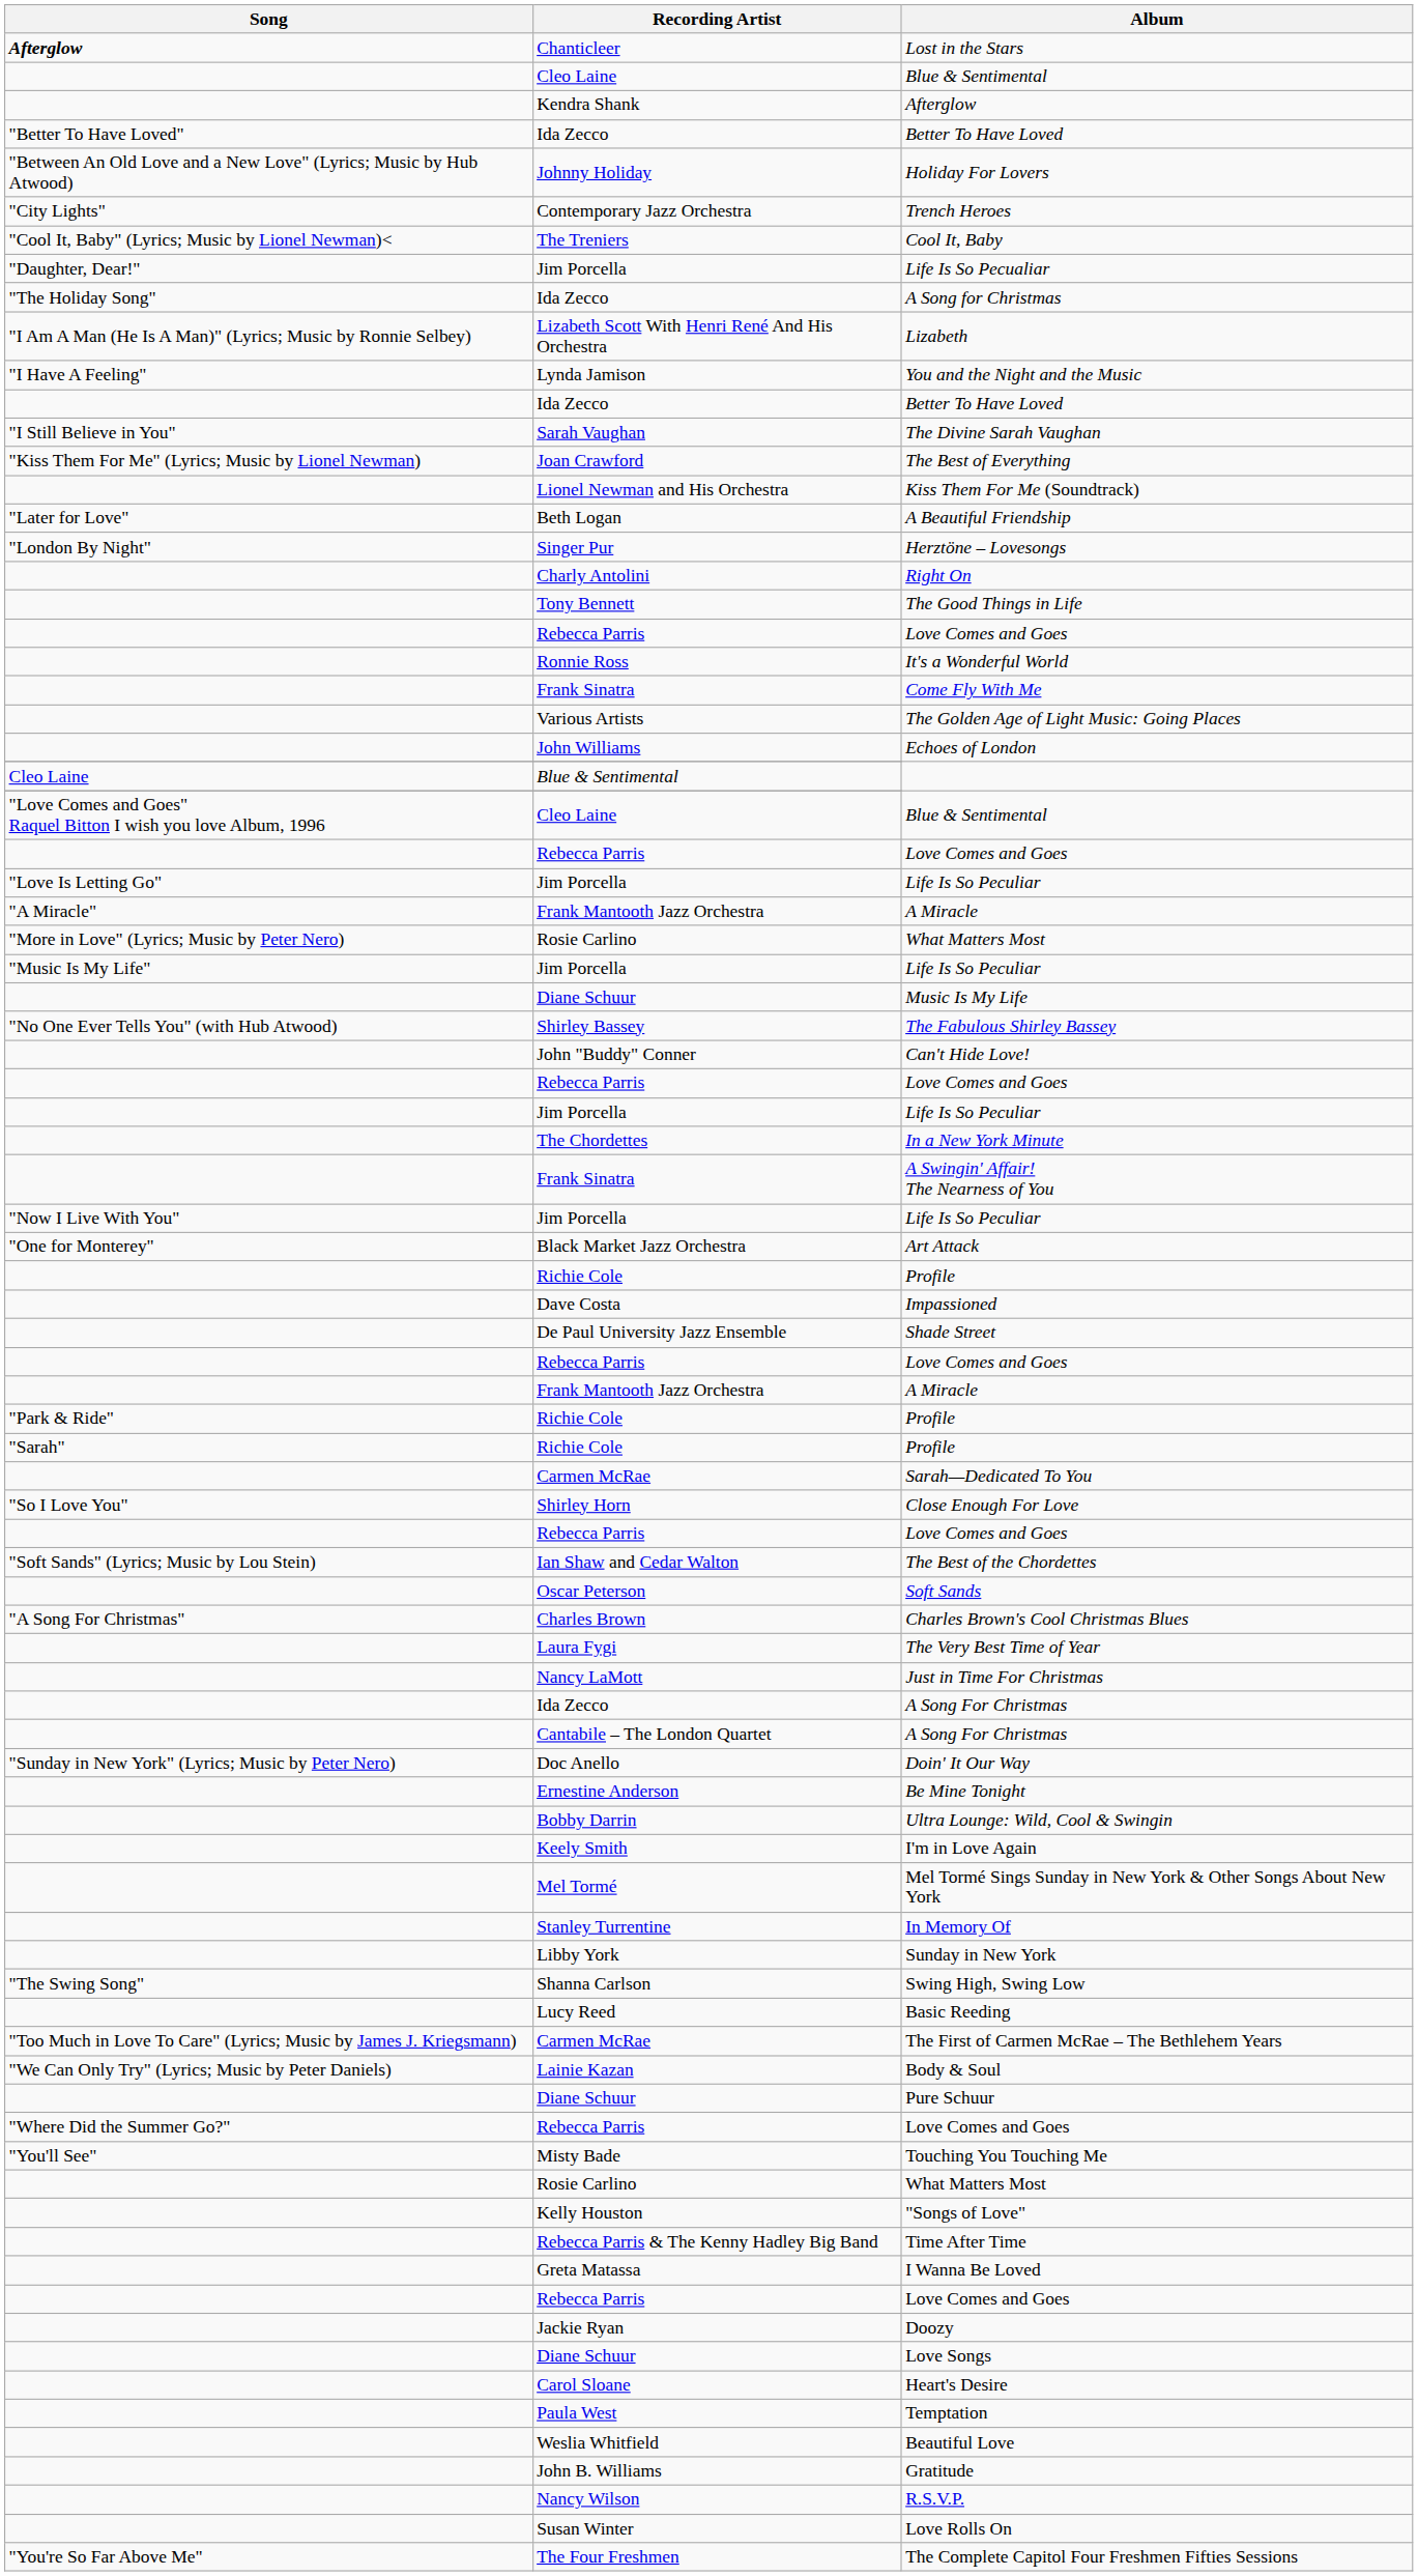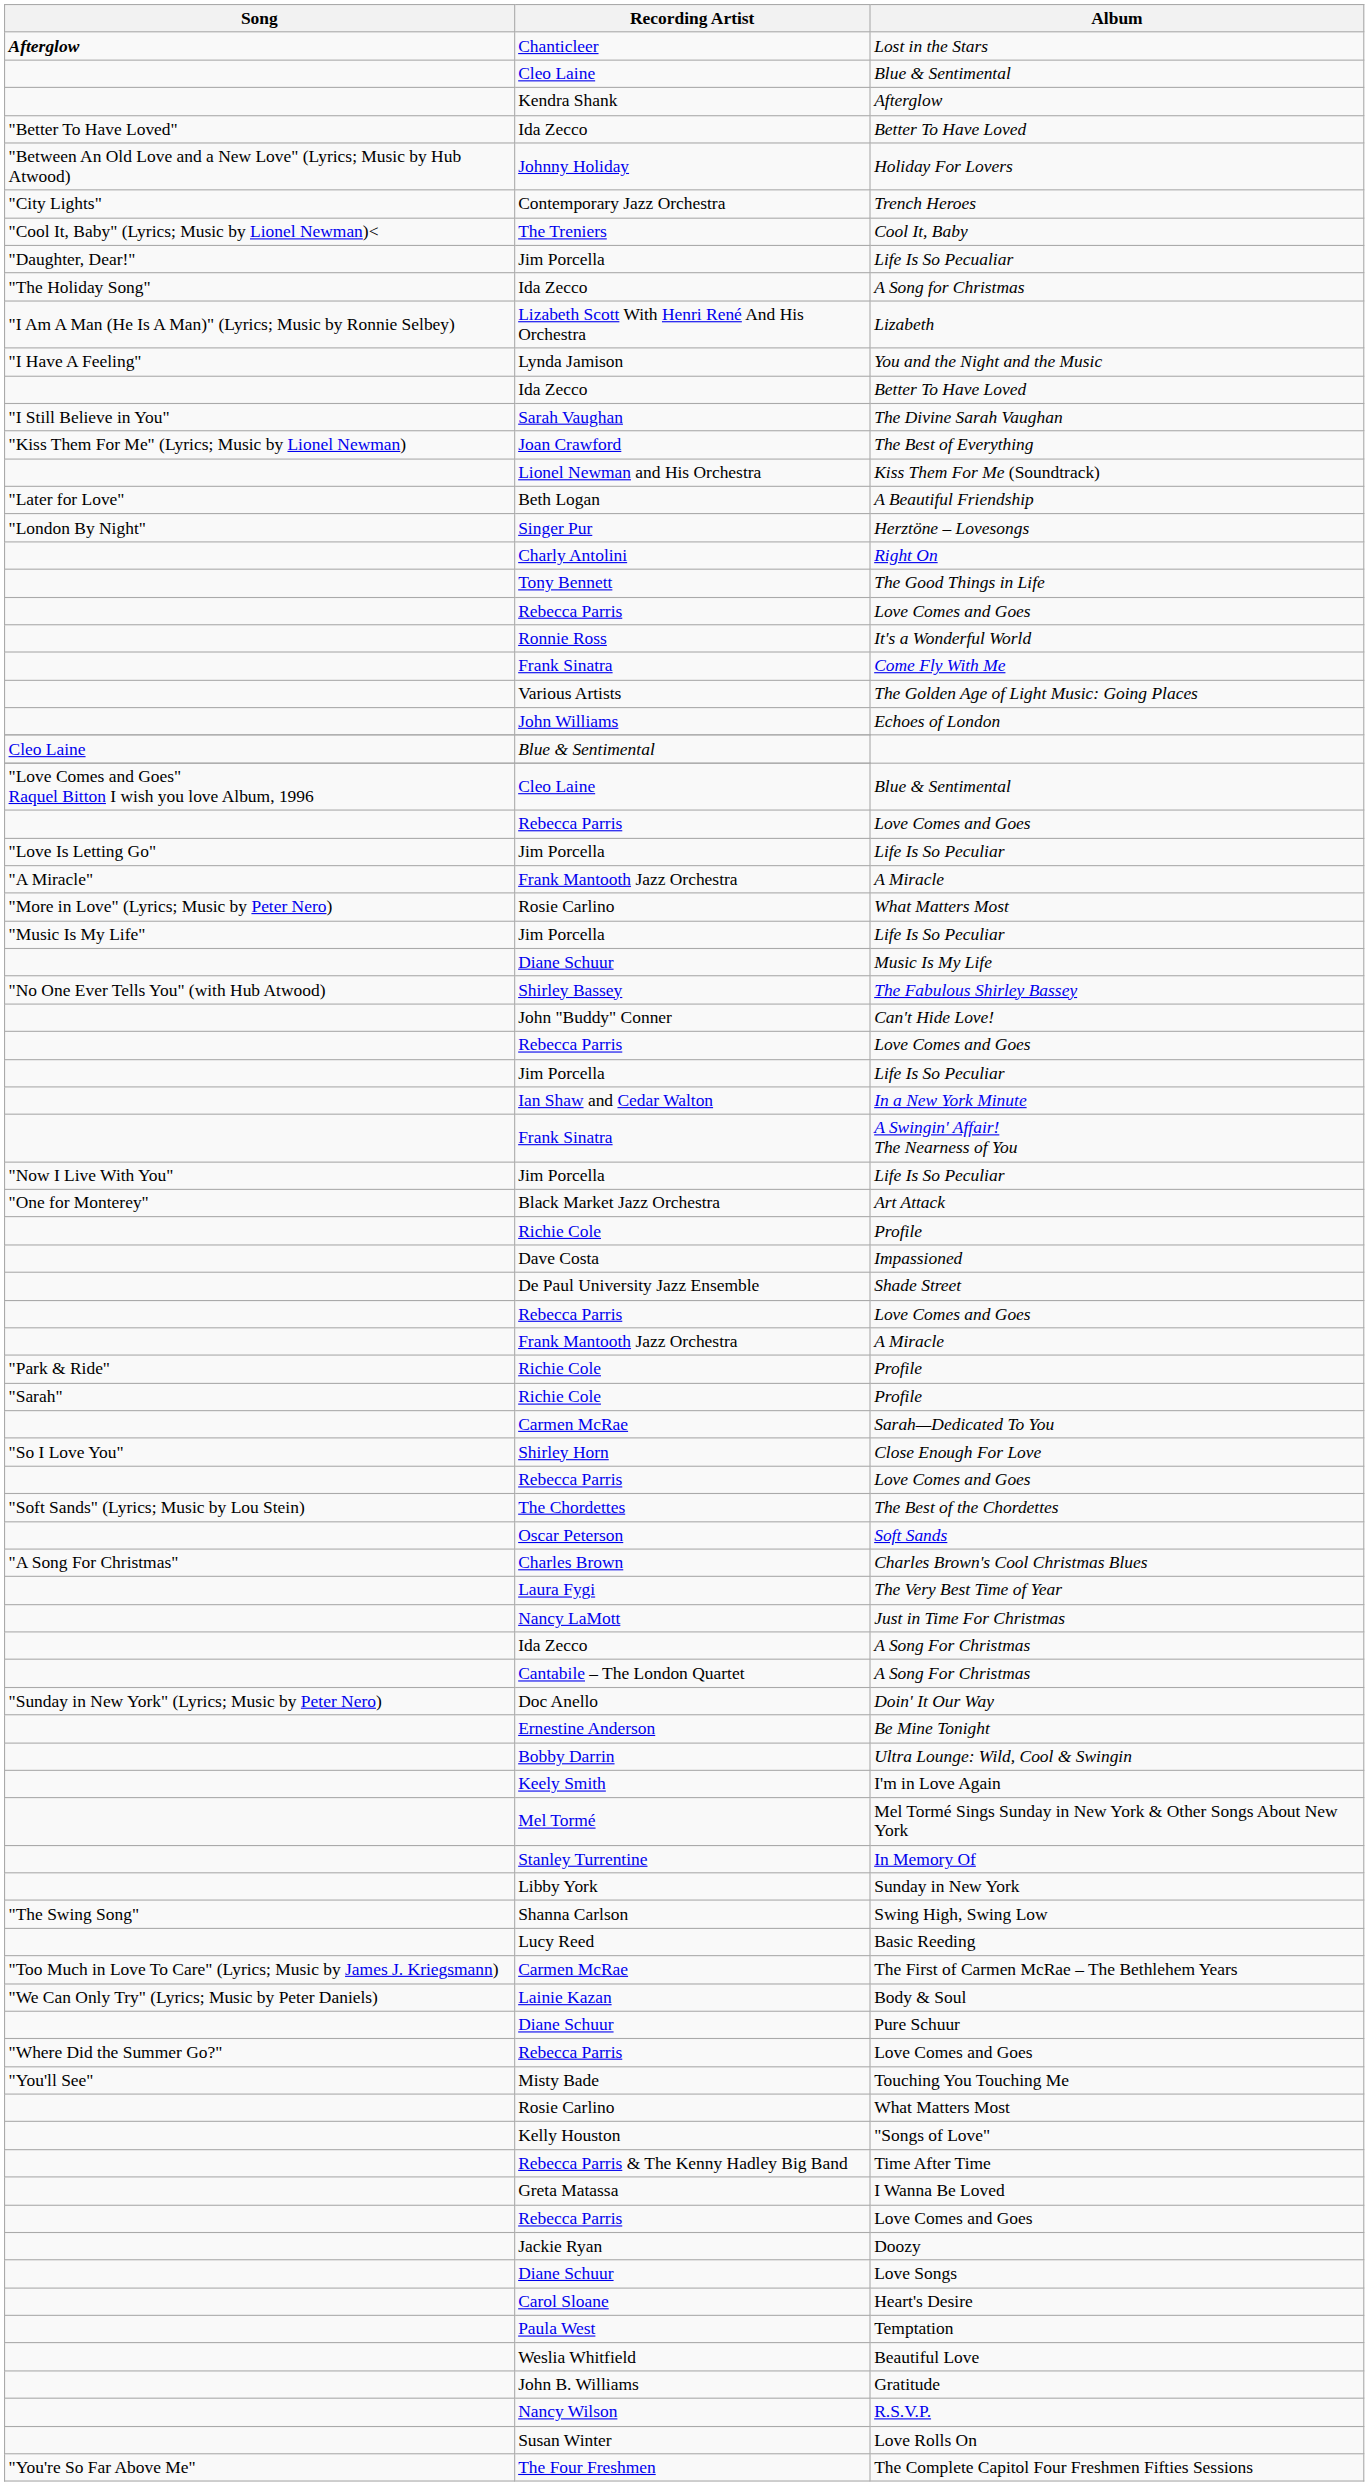In a New York Minute | Recording Artist: The Chordettes -> Ian Shaw and Cedar Walton
The Best of the Chordettes | Recording Artist: Ian Shaw and Cedar Walton -> The Chordettes
